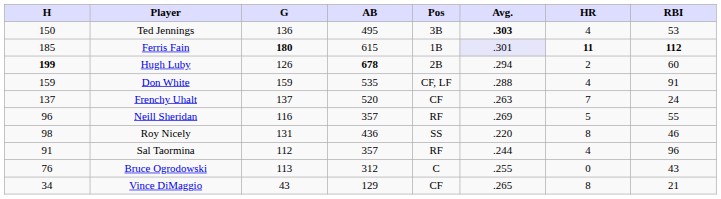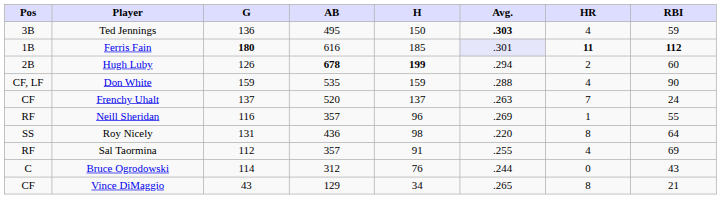columns swapped: Pos <-> H
Ted Jennings | RBI: 53 -> 59
Ferris Fain | AB: 615 -> 616
Don White | RBI: 91 -> 90
Neill Sheridan | HR: 5 -> 1
Roy Nicely | RBI: 46 -> 64
Sal Taormina | Avg.: .244 -> .255
Sal Taormina | RBI: 96 -> 69
Bruce Ogrodowski | G: 113 -> 114
Bruce Ogrodowski | Avg.: .255 -> .244
